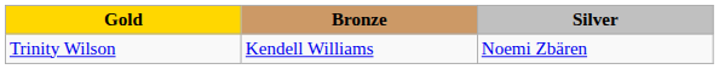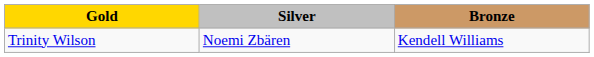columns swapped: Silver <-> Bronze
